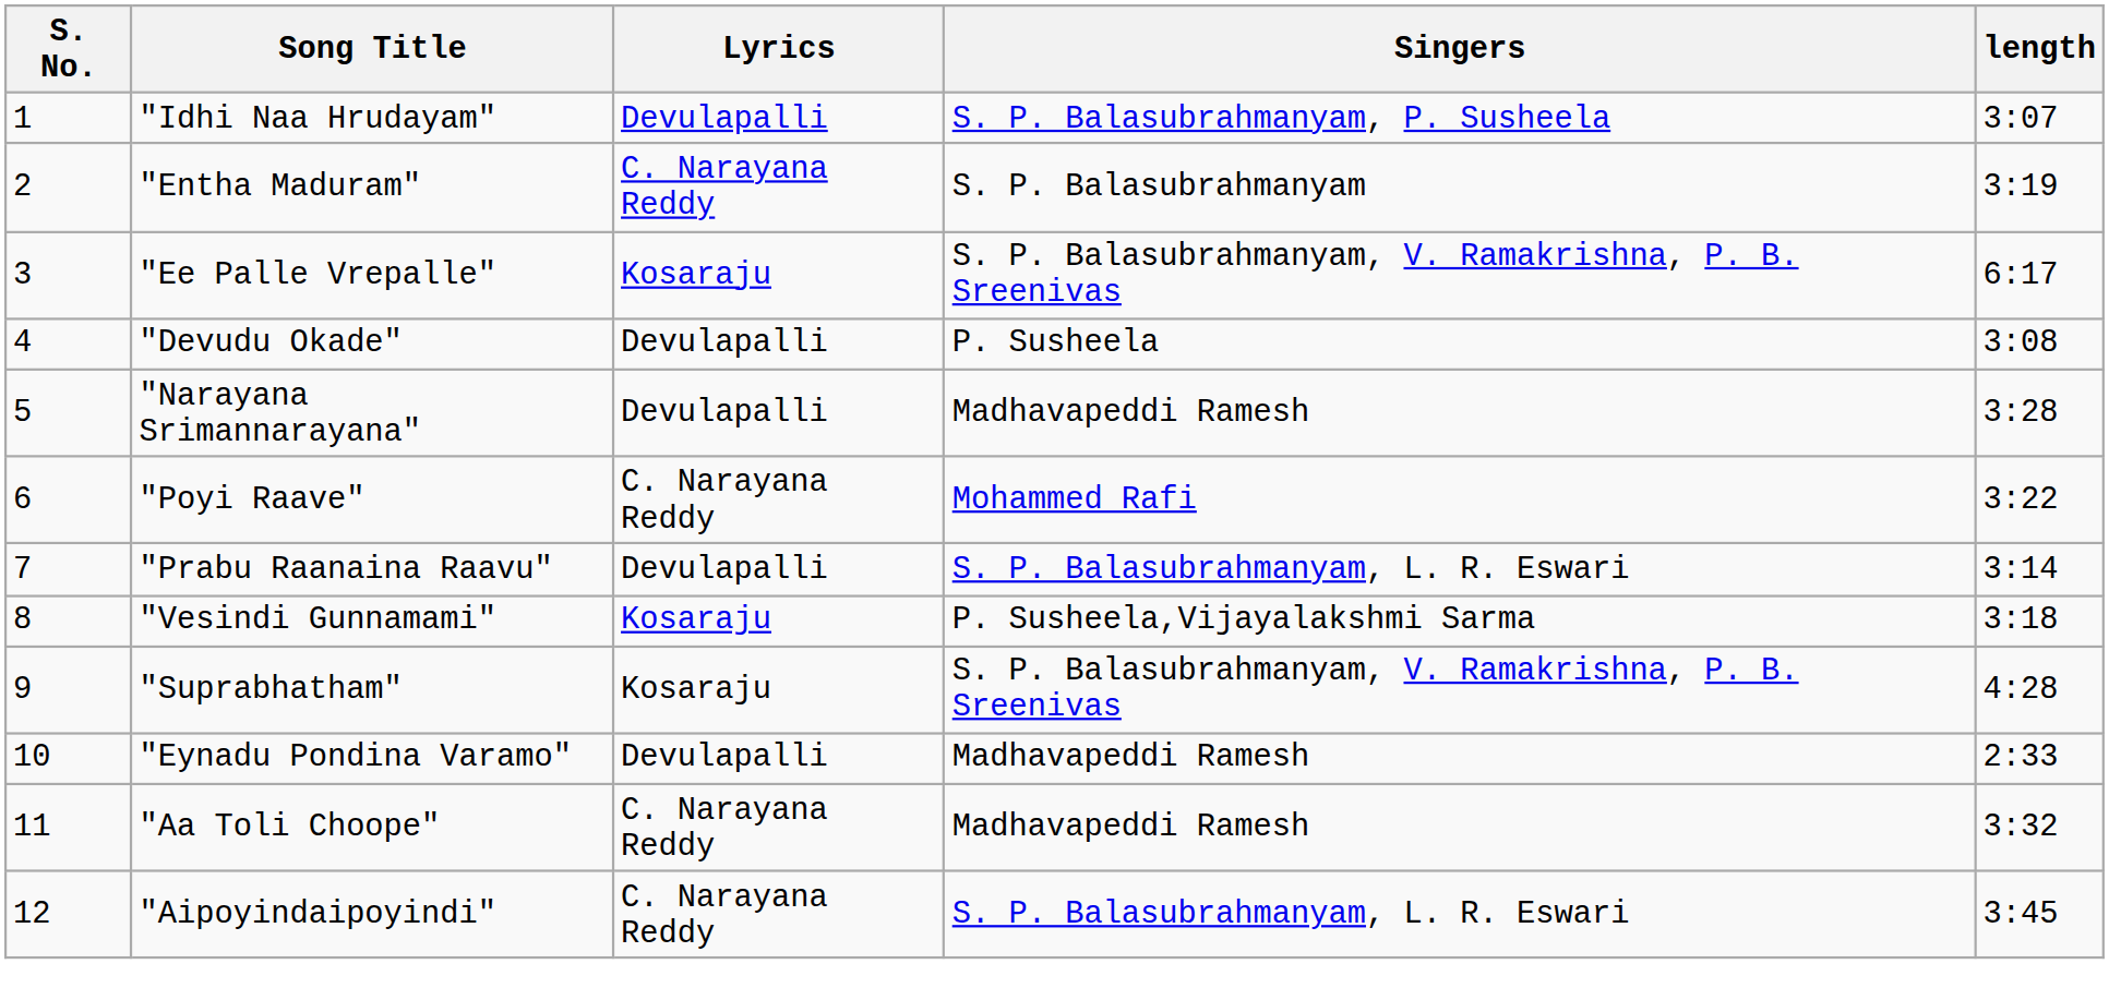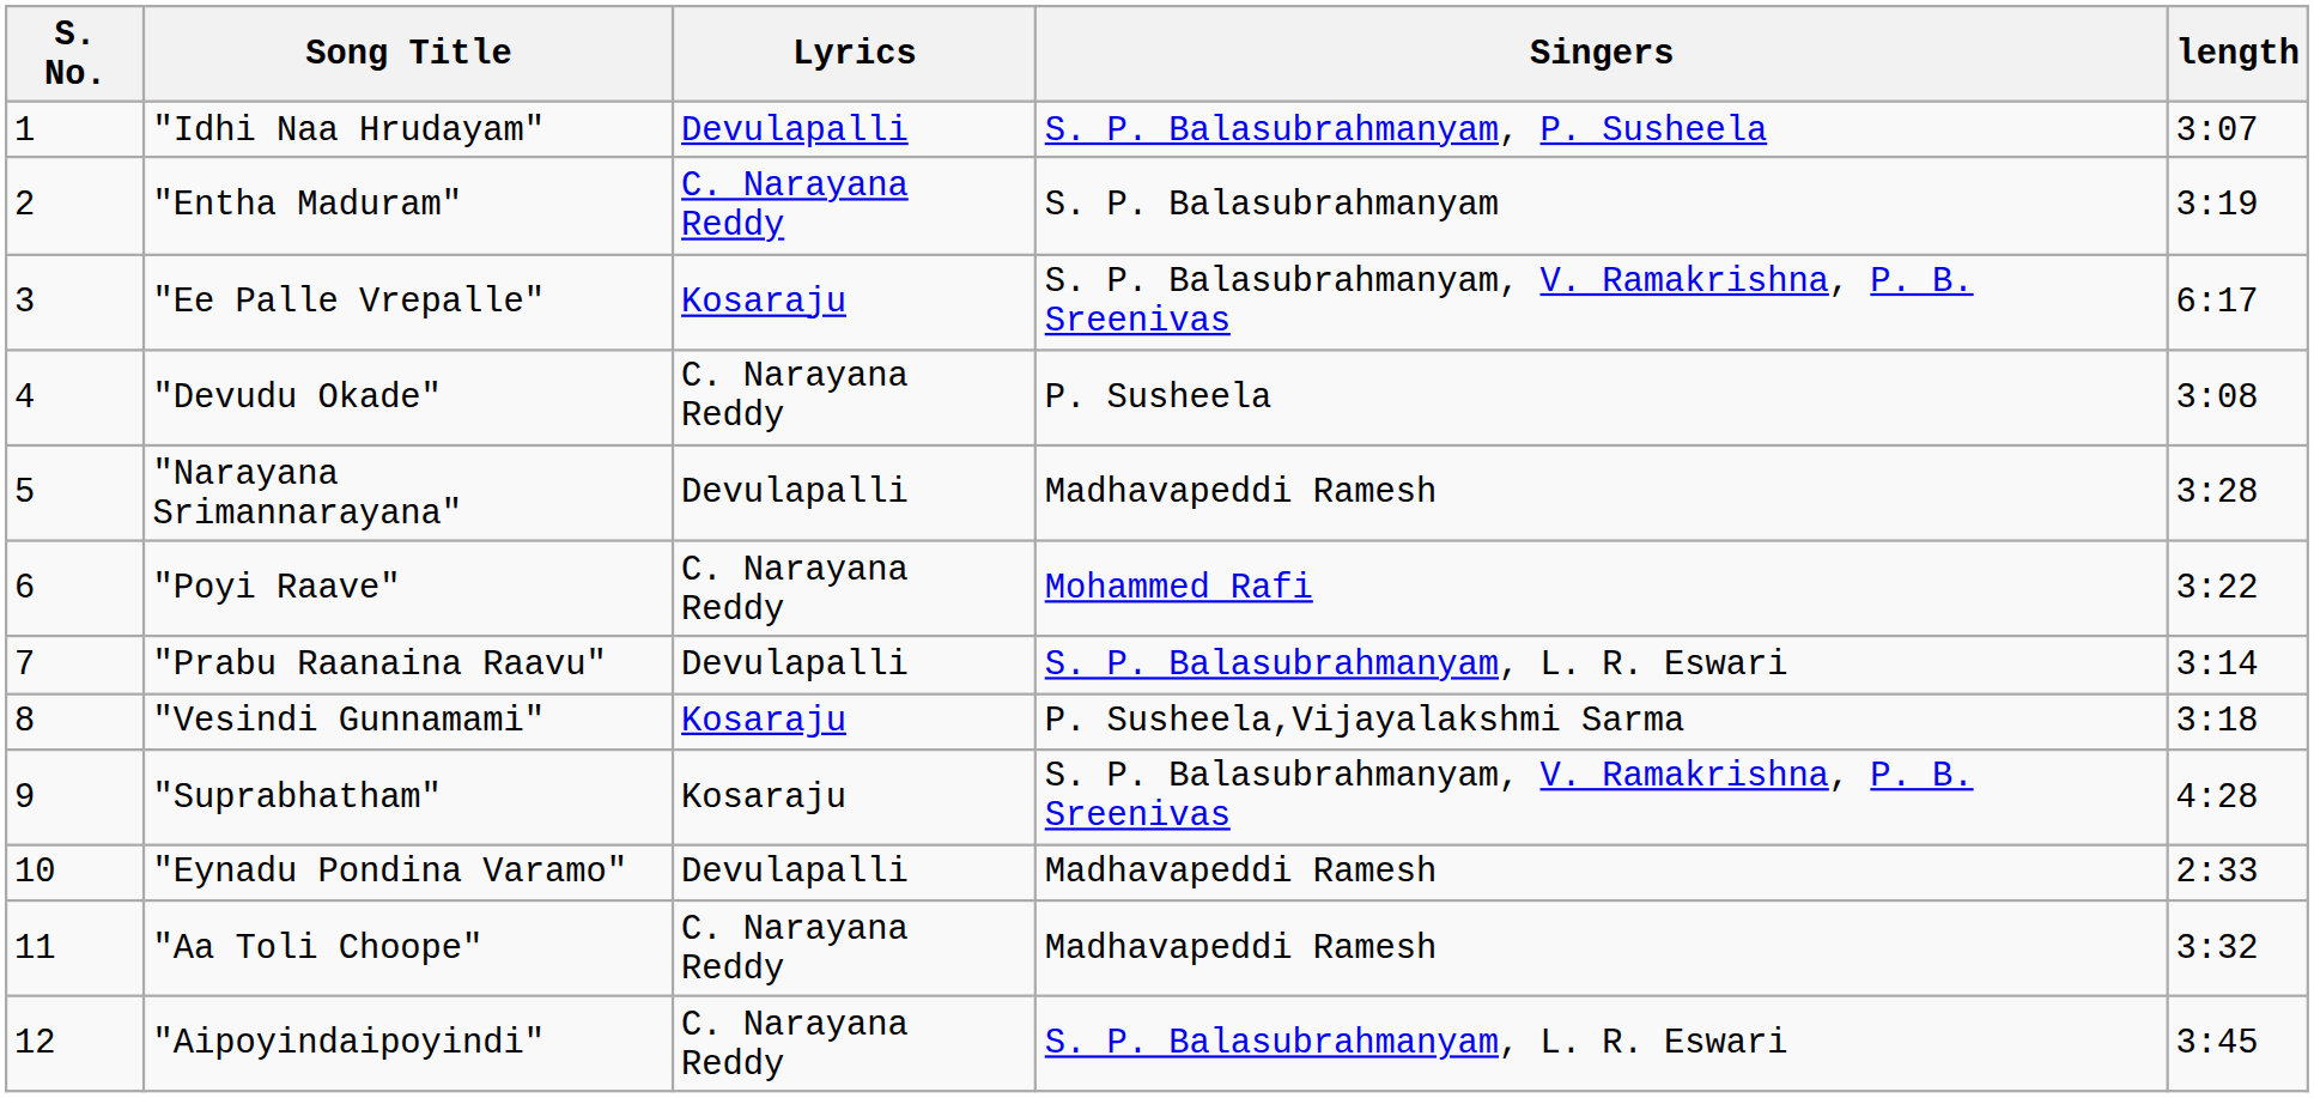"Devudu Okade" | Lyrics: Devulapalli -> C. Narayana Reddy
